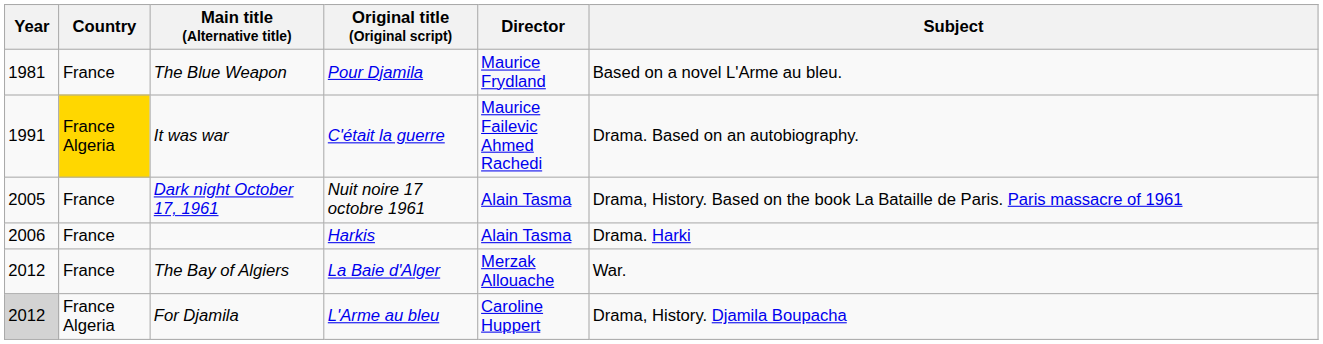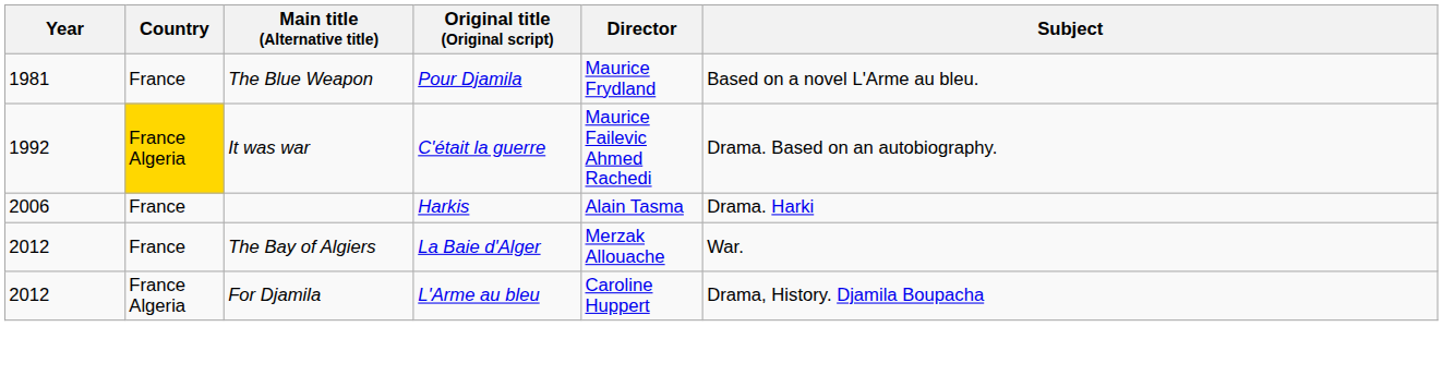It was war | Year: 1991 -> 1992
- row: 2005 | France | Dark night October 17, 1961 | Nuit noire 17 octobre 1961 | Alain Tasma | Drama, History. Based on the book La Bataille de Paris. Paris massacre of 1961
For Djamila | Year: lightgrey background -> no background
